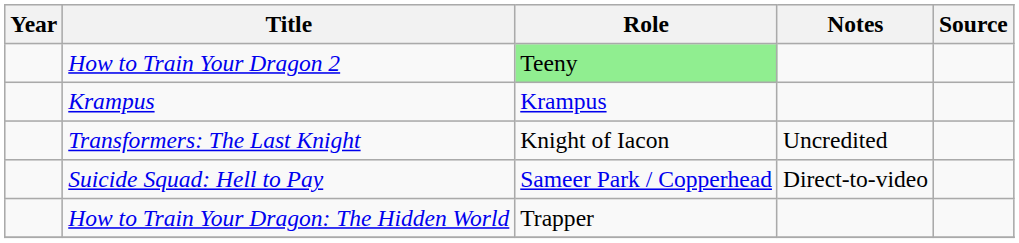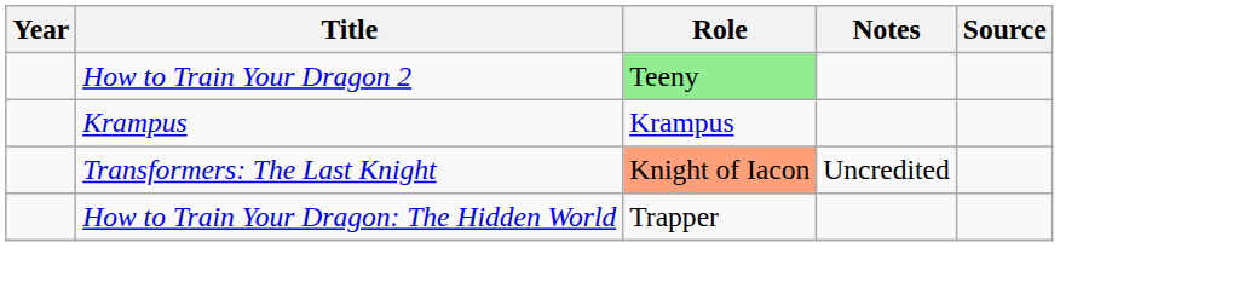Transformers: The Last Knight | Role: no background -> lightsalmon background
- row: Suicide Squad: Hell to Pay | Sameer Park / Copperhead | Direct-to-video
